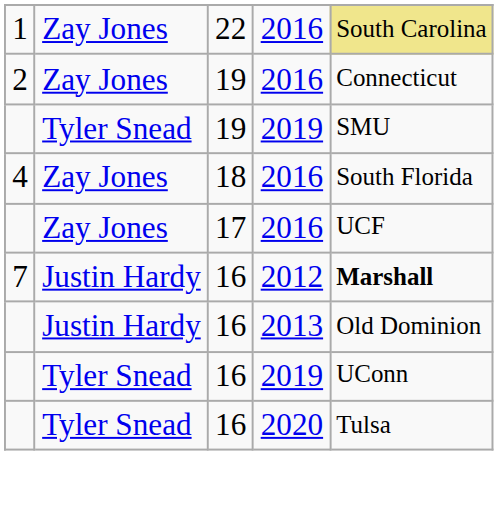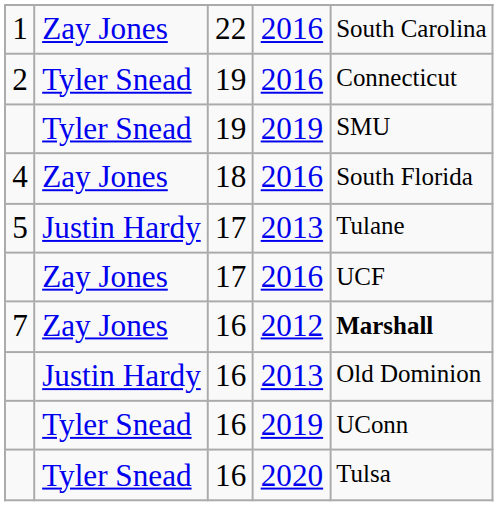1 | column 5: khaki background -> no background
2 | column 2: Zay Jones -> Tyler Snead
+ row: 5 | Justin Hardy | 17 | 2013 | Tulane
7 | column 2: Justin Hardy -> Zay Jones
